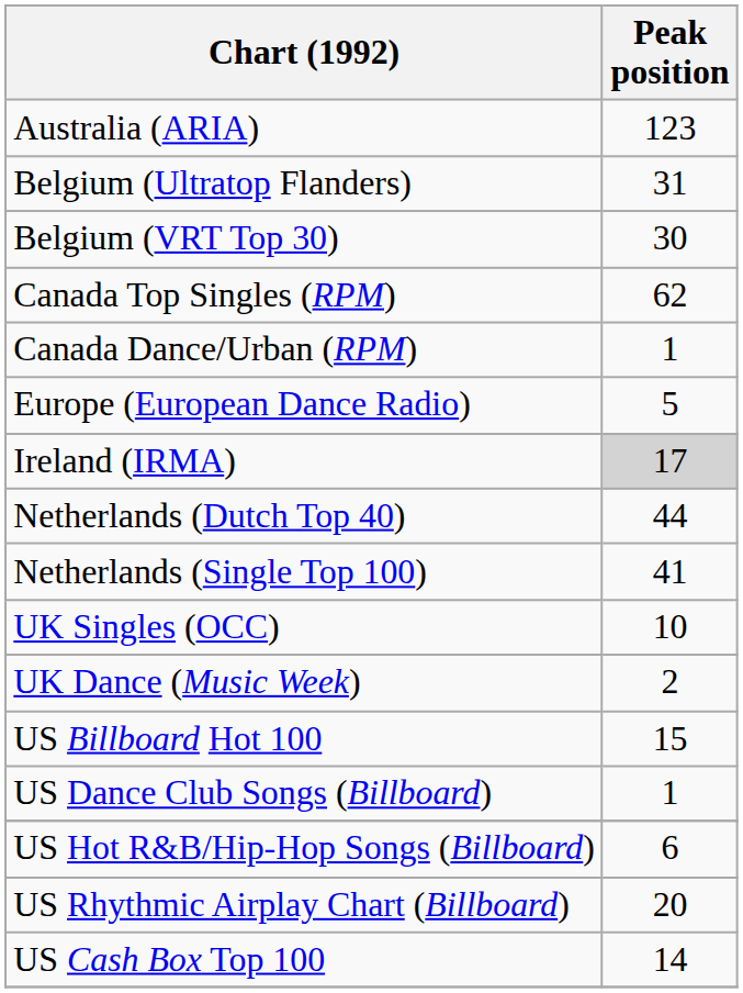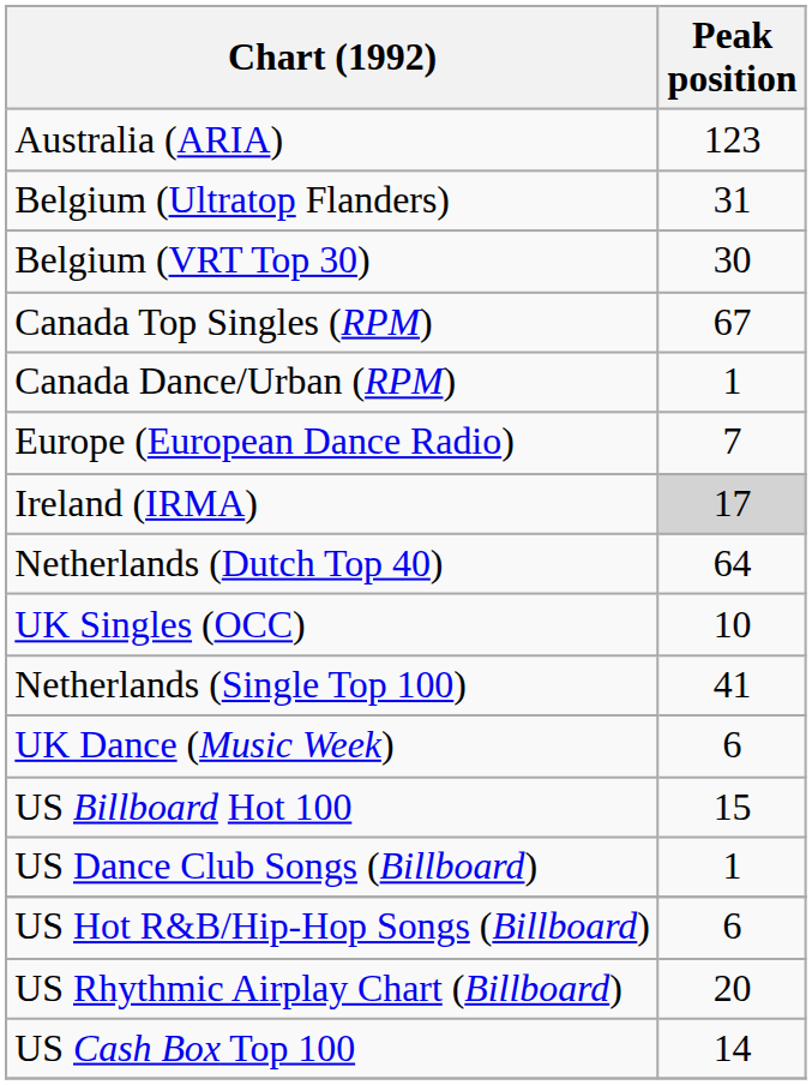Canada Top Singles (RPM) | Peak position: 62 -> 67
Europe (European Dance Radio) | Peak position: 5 -> 7
Netherlands (Dutch Top 40) | Peak position: 44 -> 64
rows swapped: Netherlands (Single Top 100) <-> UK Singles (OCC)
UK Dance (Music Week) | Peak position: 2 -> 6
